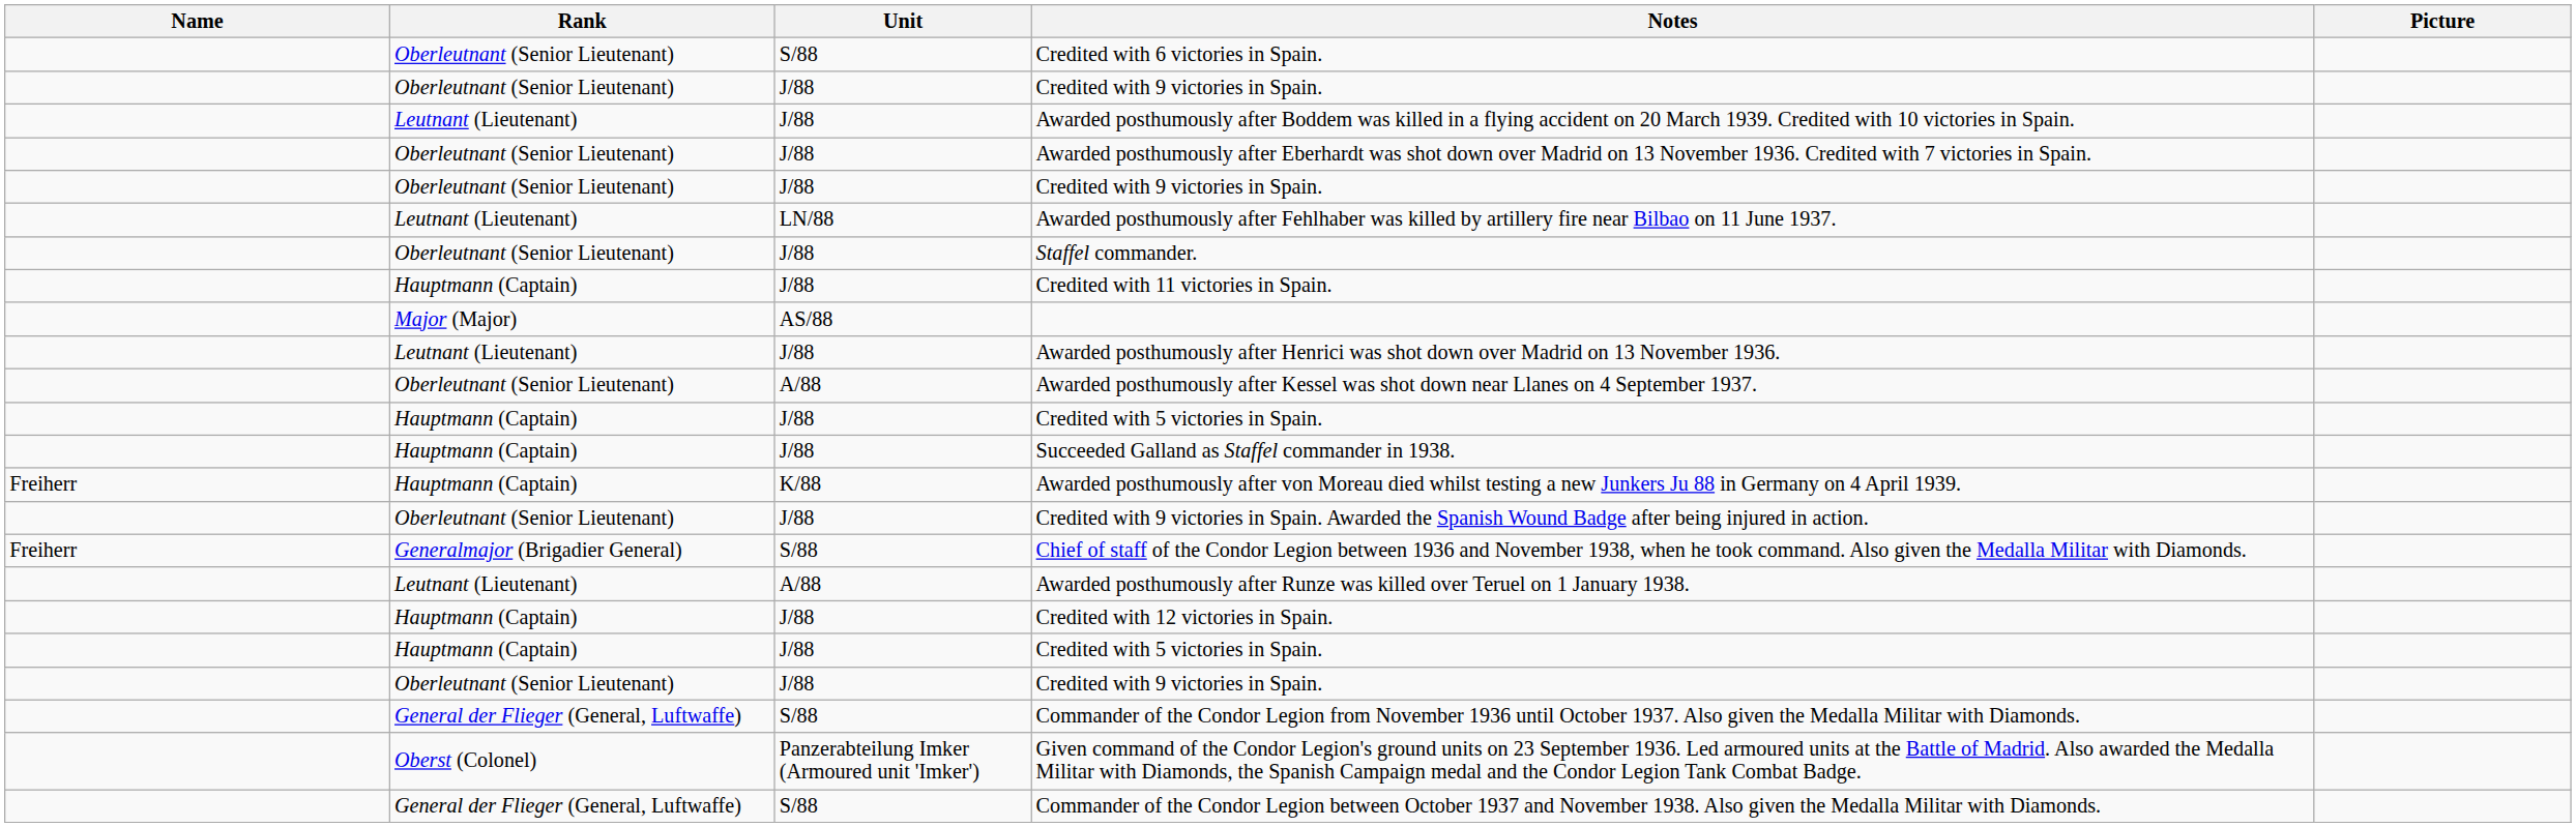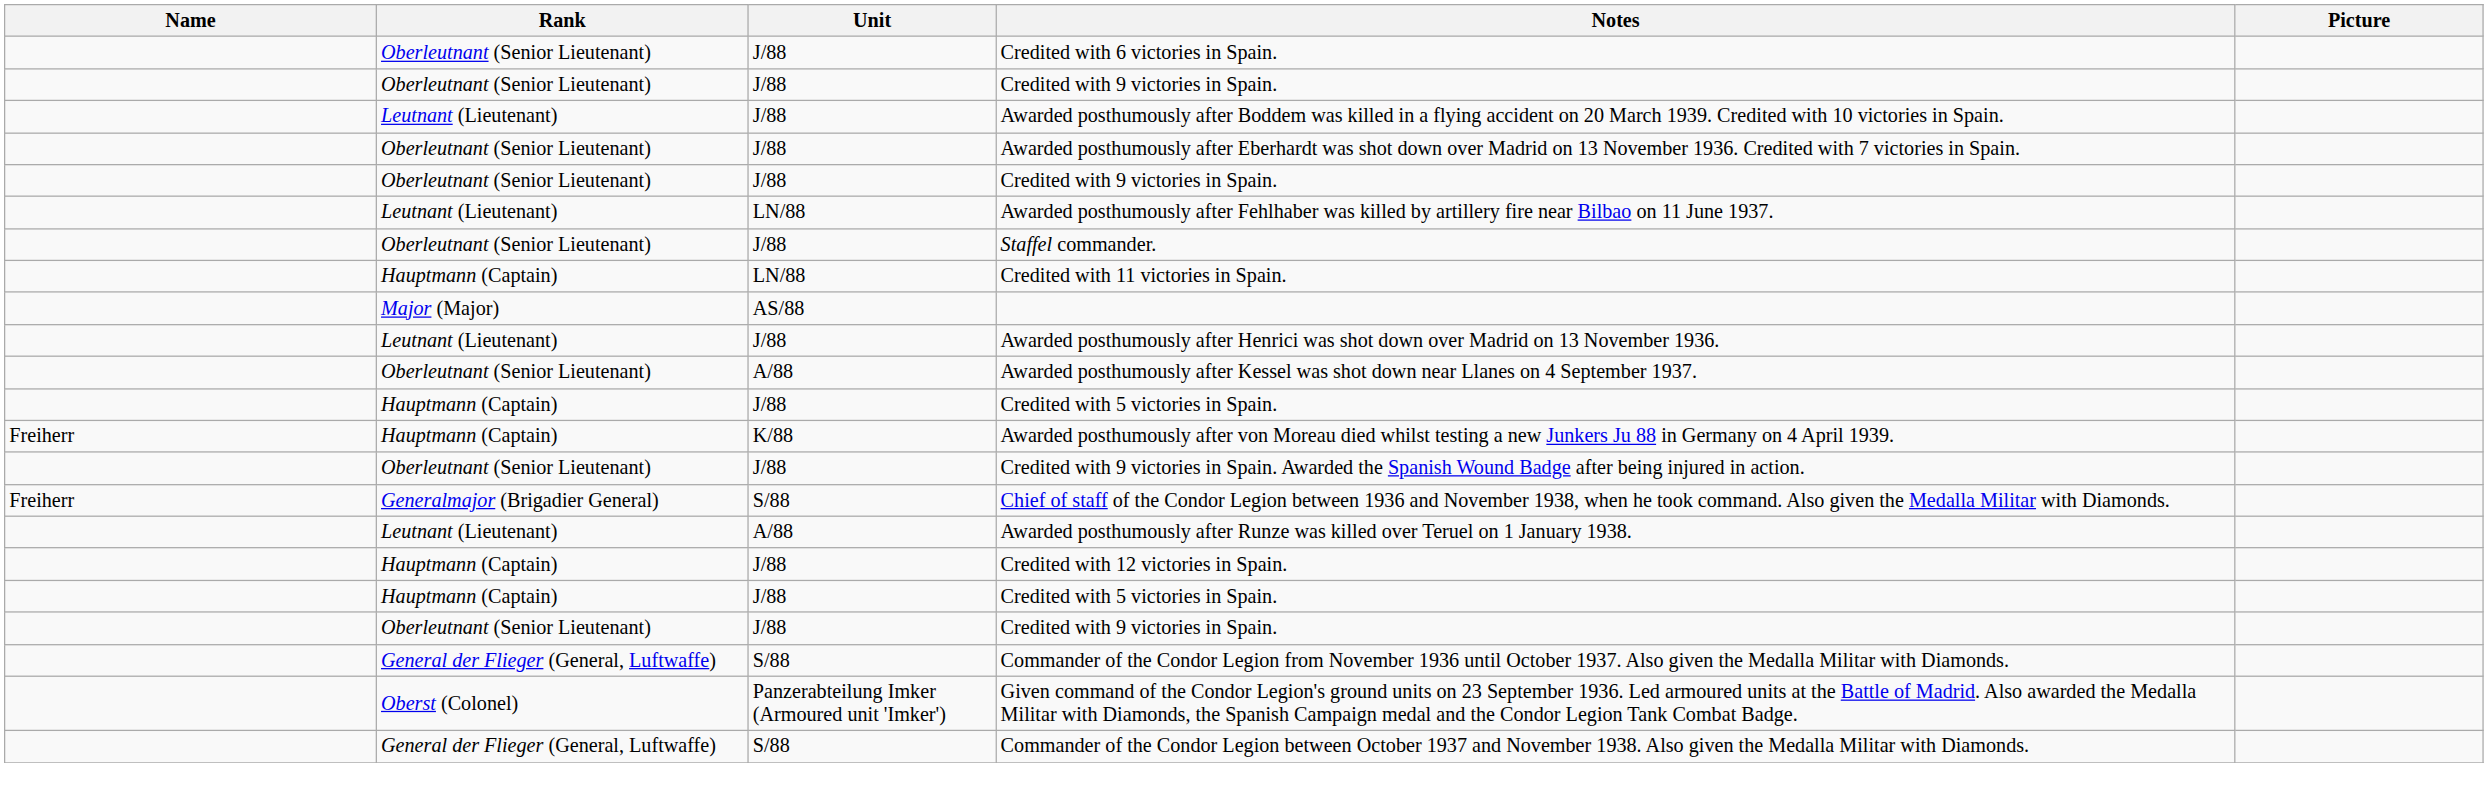Credited with 6 victories in Spain. | Unit: S/88 -> J/88
Credited with 11 victories in Spain. | Unit: J/88 -> LN/88
- row: Hauptmann (Captain) | J/88 | Succeeded Galland as Staffel commander in 1938.
